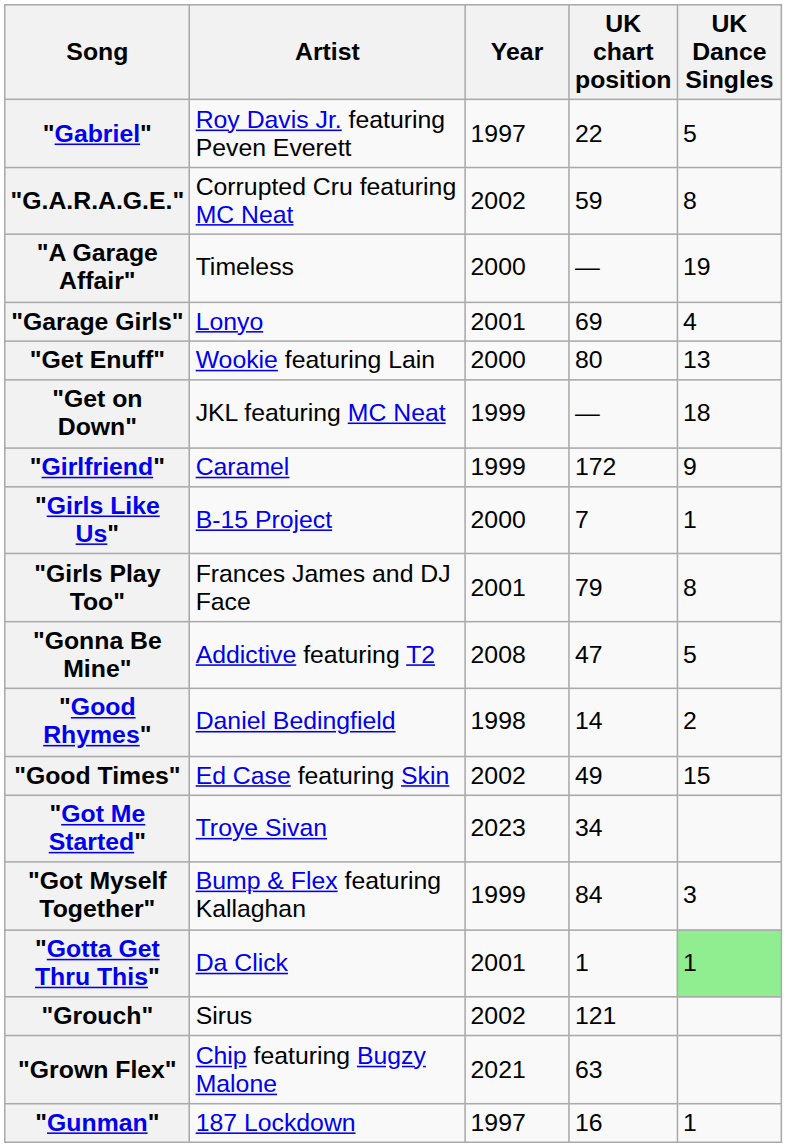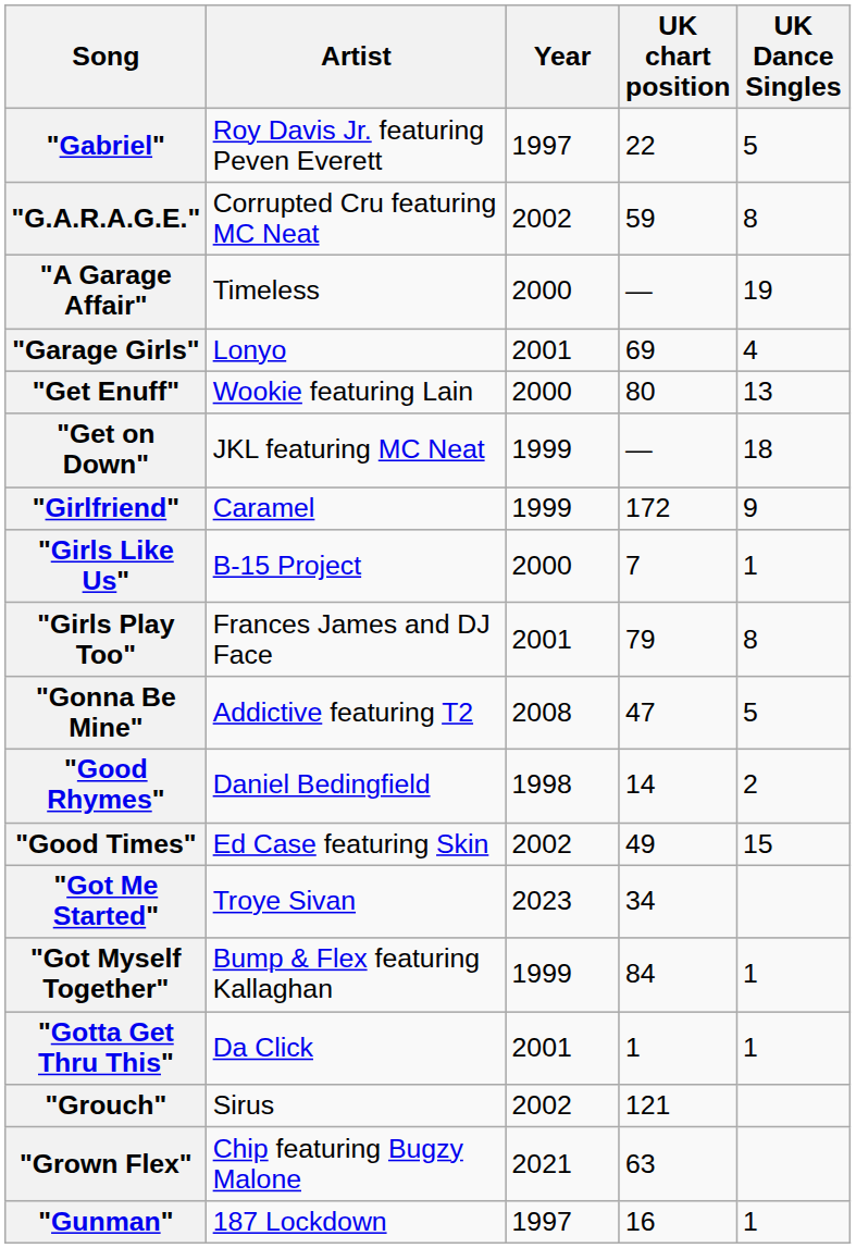"Got Myself Together" | UK Dance Singles: 3 -> 1
"Gotta Get Thru This" | UK Dance Singles: lightgreen background -> no background
